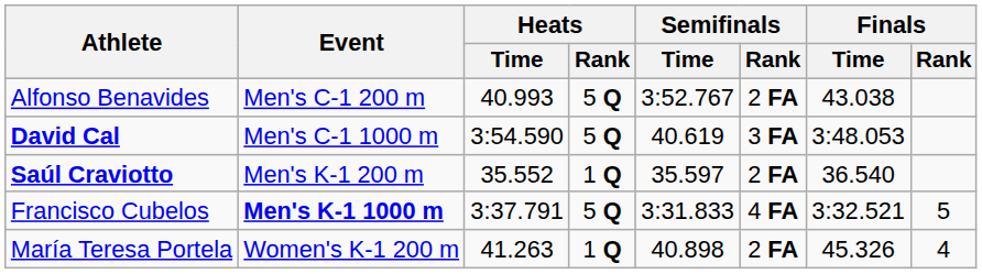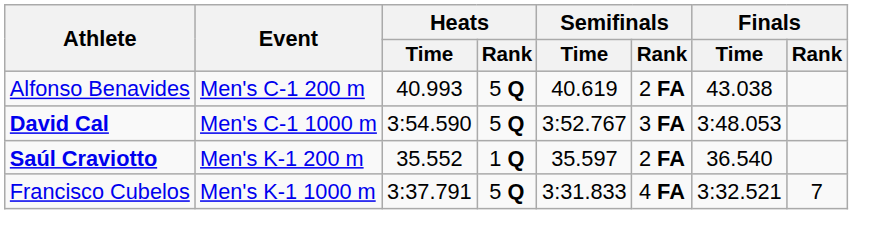Alfonso Benavides | Semifinals / Time: 3:52.767 -> 40.619
David Cal | Semifinals / Time: 40.619 -> 3:52.767
Francisco Cubelos | Event: bold -> normal
Francisco Cubelos | Finals / Rank: 5 -> 7
- row: María Teresa Portela | Women's K-1 200 m | 41.263 | 1 Q | 40.898 | 2 FA | 45.326 | 4
